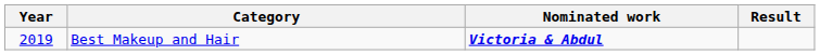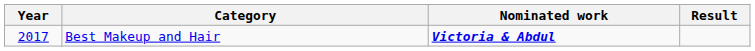Best Makeup and Hair | Year: 2019 -> 2017
